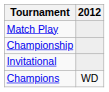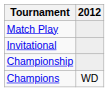rows swapped: Championship <-> Invitational
